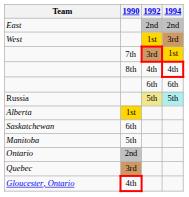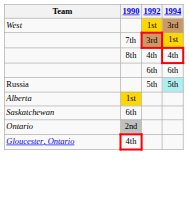- row: East | 2nd | 2nd
Russia | 1992: khaki background -> no background
- row: Manitoba | 5th
- row: Quebec | 3rd
